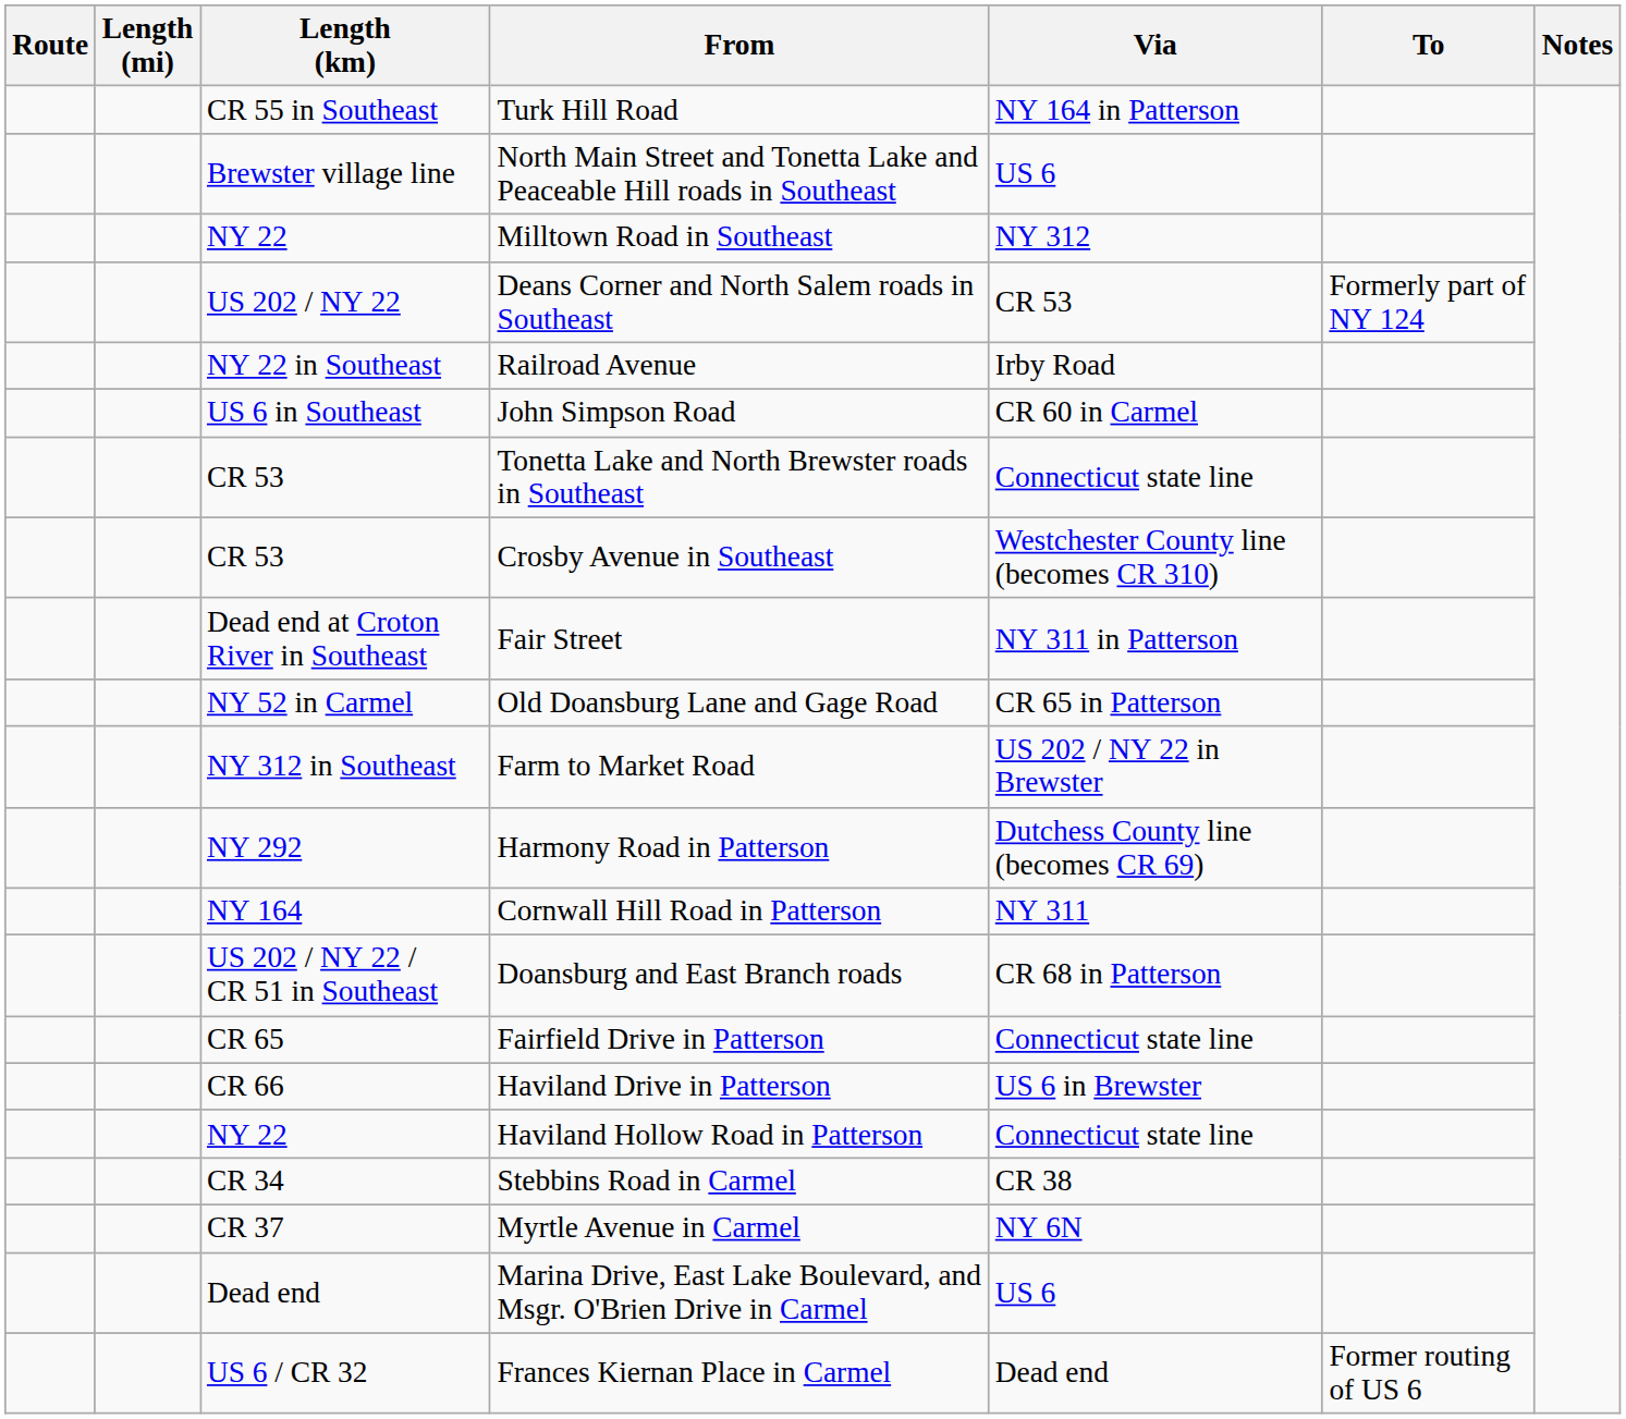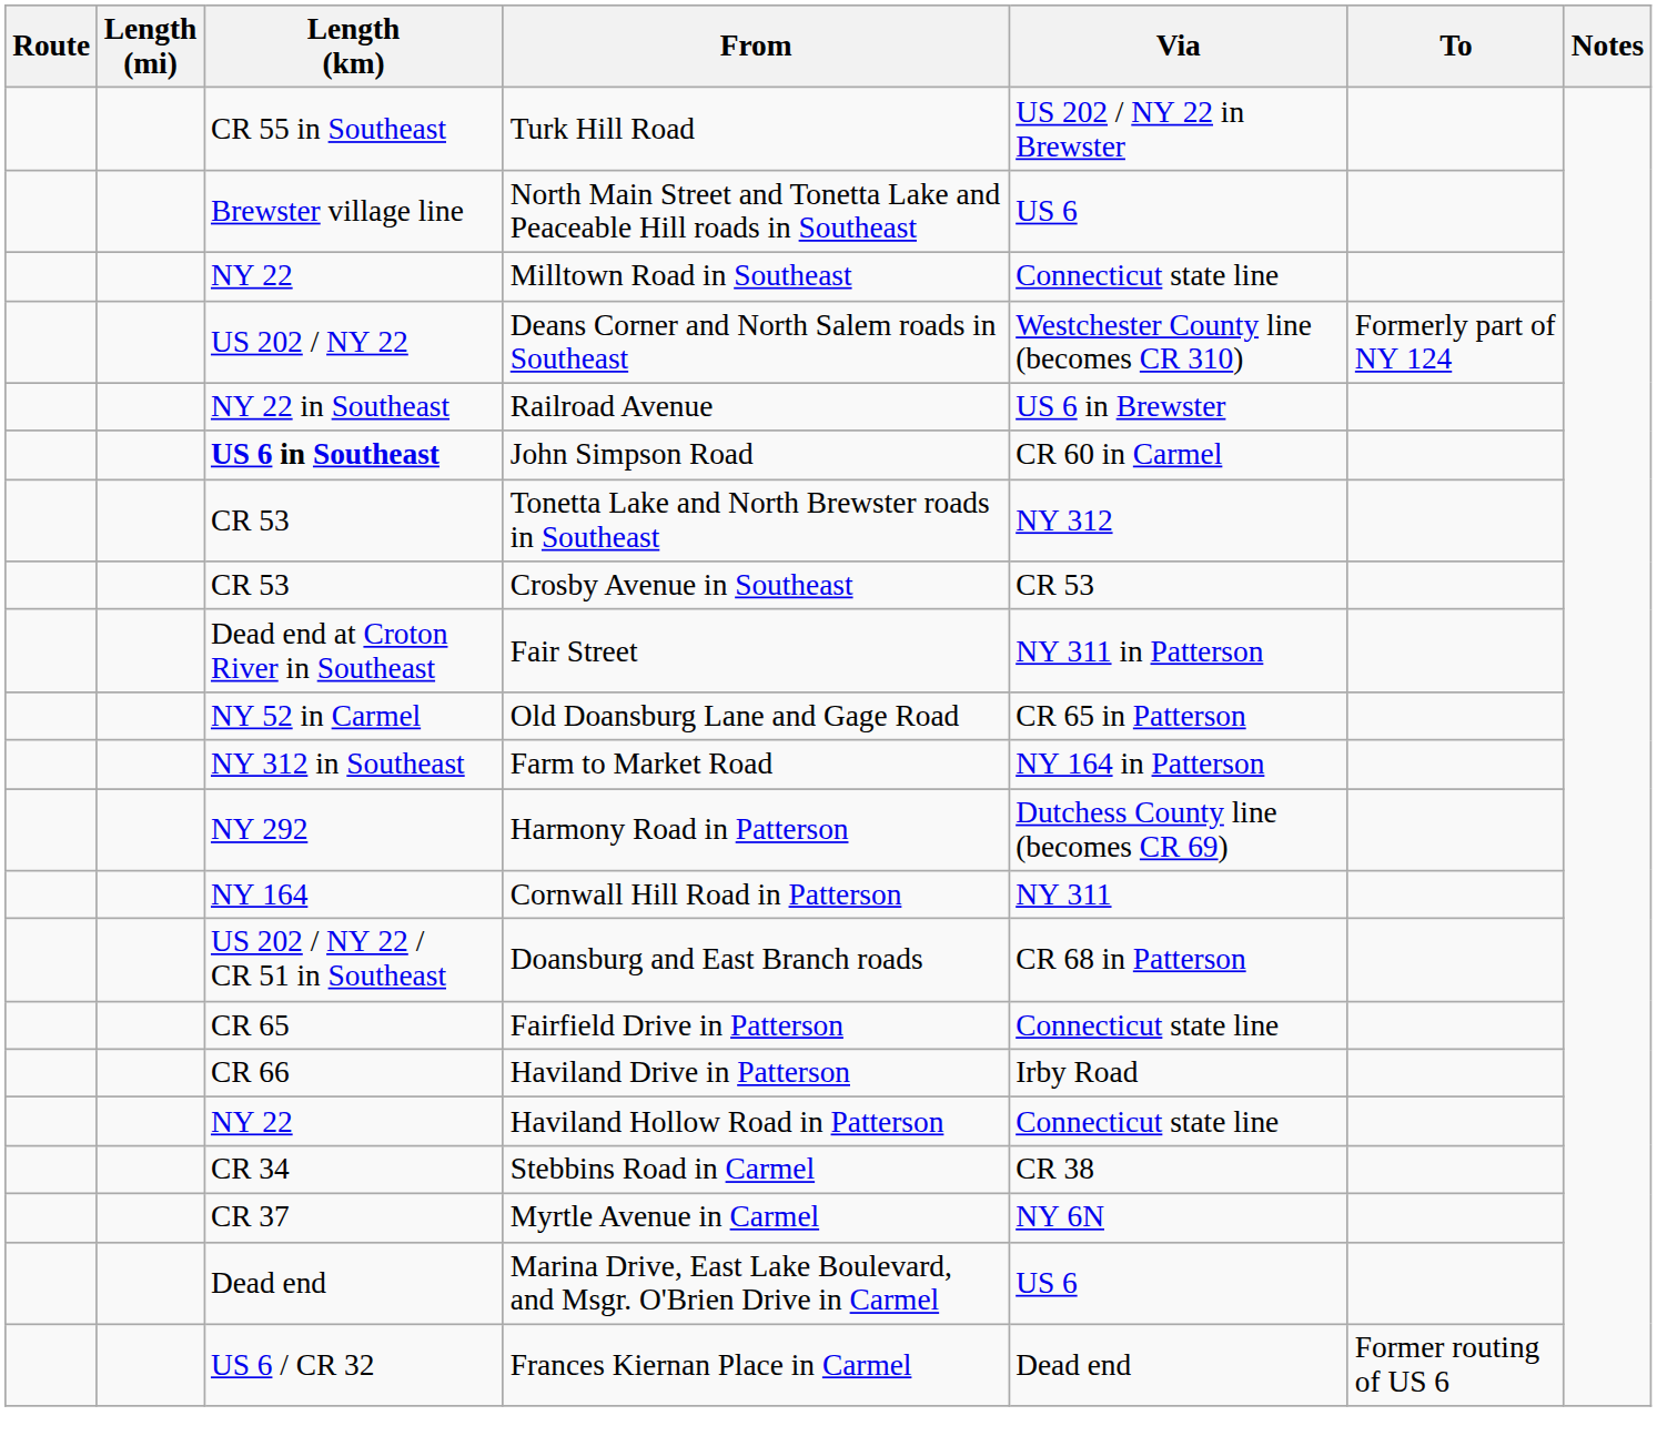Turk Hill Road | Via: NY 164 in Patterson -> US 202 / NY 22 in Brewster
Milltown Road in Southeast | Via: NY 312 -> Connecticut state line
Deans Corner and North Salem roads in Southeast | Via: CR 53 -> Westchester County line (becomes CR 310)
Railroad Avenue | Via: Irby Road -> US 6 in Brewster
John Simpson Road | Length (km): normal -> bold
Tonetta Lake and North Brewster roads in Southeast | Via: Connecticut state line -> NY 312
Crosby Avenue in Southeast | Via: Westchester County line (becomes CR 310) -> CR 53
Farm to Market Road | Via: US 202 / NY 22 in Brewster -> NY 164 in Patterson
Haviland Drive in Patterson | Via: US 6 in Brewster -> Irby Road
